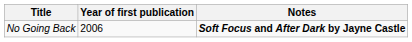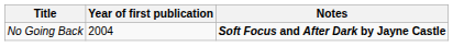No Going Back | Year of first publication: 2006 -> 2004
